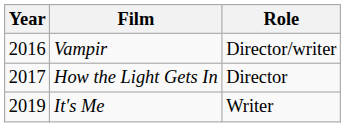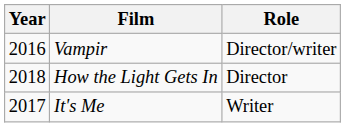How the Light Gets In | Year: 2017 -> 2018
It's Me | Year: 2019 -> 2017
